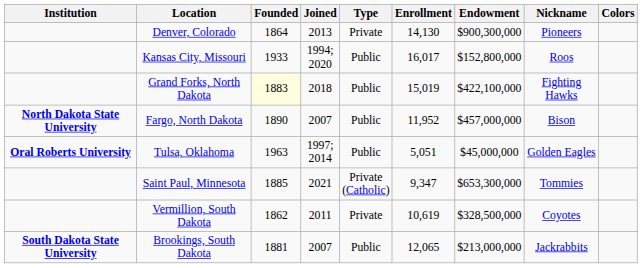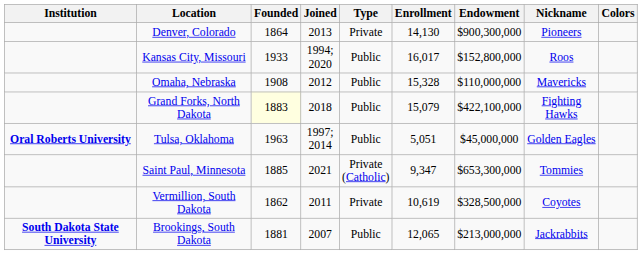+ row: Omaha, Nebraska | 1908 | 2012 | Public | 15,328 | $110,000,000 | Mavericks
Grand Forks, North Dakota | Enrollment: 15,019 -> 15,079
- row: North Dakota State University | Fargo, North Dakota | 1890 | 2007 | Public | 11,952 | $457,000,000 | Bison
